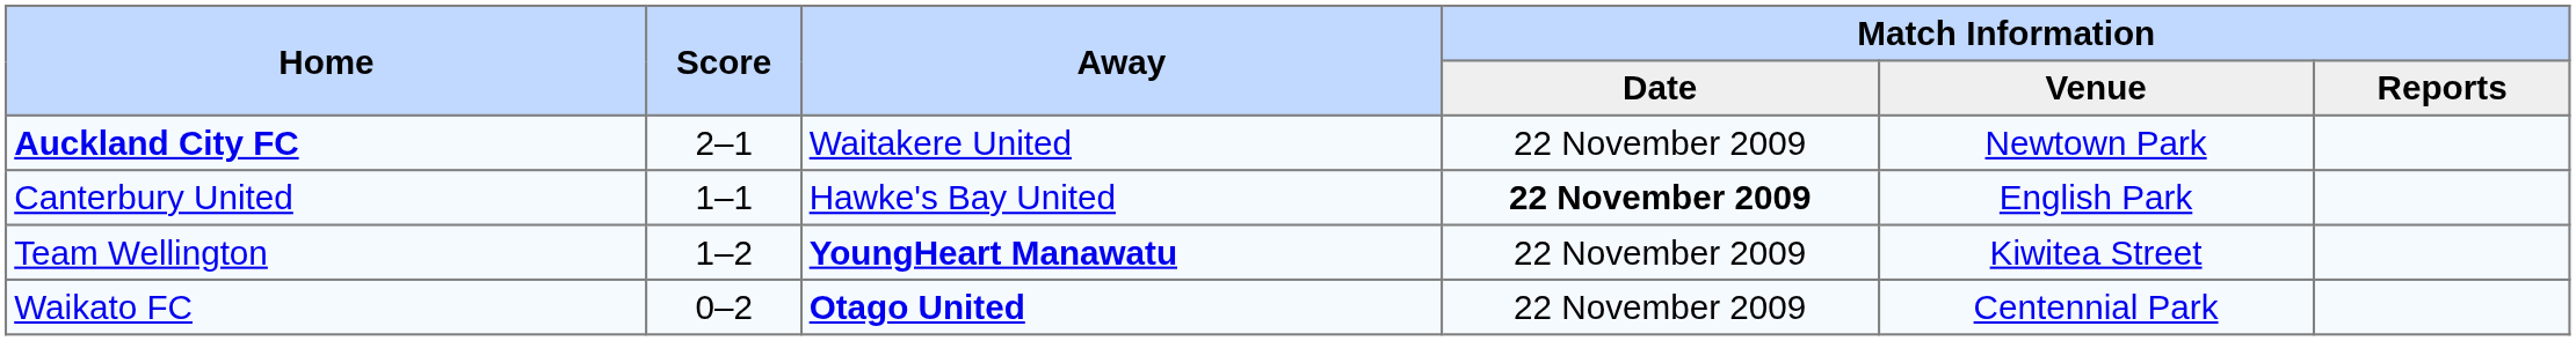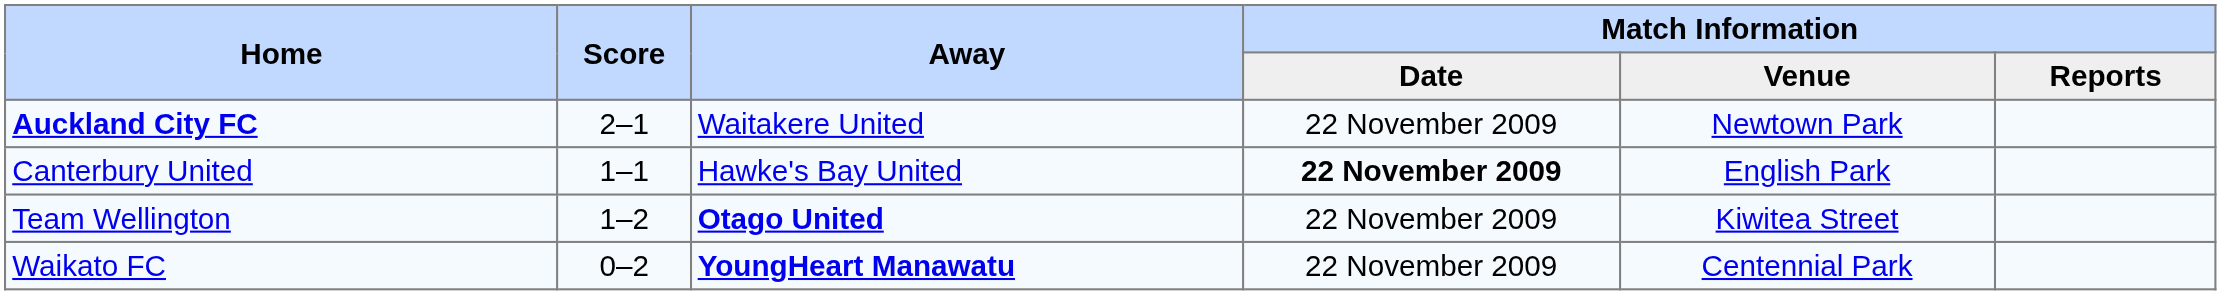Team Wellington | Away: YoungHeart Manawatu -> Otago United
Waikato FC | Away: Otago United -> YoungHeart Manawatu
